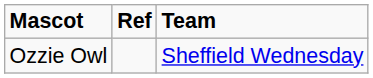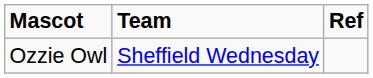columns swapped: Team <-> Ref
